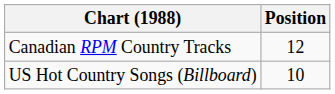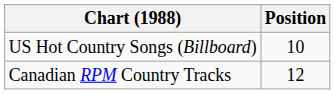rows swapped: Canadian RPM Country Tracks <-> US Hot Country Songs (Billboard)
